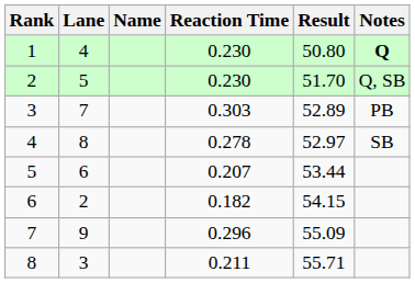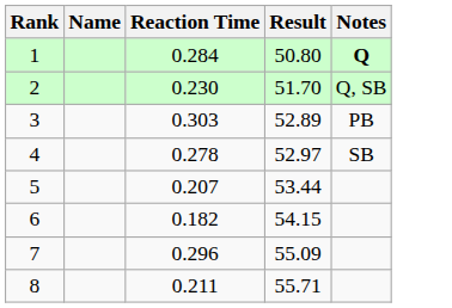- column: Lane | 4 | 5 | 7 | 8 | 6 | 2 | 9 | 3
1 | Reaction Time: 0.230 -> 0.284
